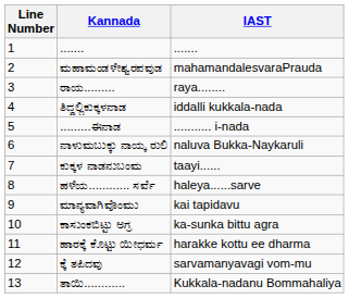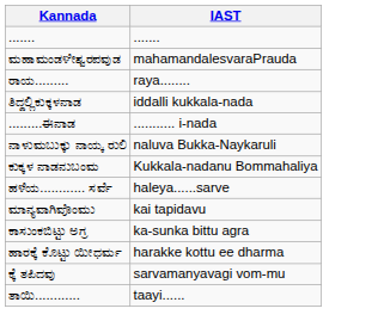- column: Line Number | 1 | 2 | 3 | 4 | 5 | 6 | 7 | 8 | 9 | 10 | 11 | 12 | 13
ಕುಕ್ಕಳ ನಾಡನುಬಂಮ | IAST: taayi...... -> Kukkala-nadanu Bommahaliya
ತಾಯಿ............ | IAST: Kukkala-nadanu Bommahaliya -> taayi......
